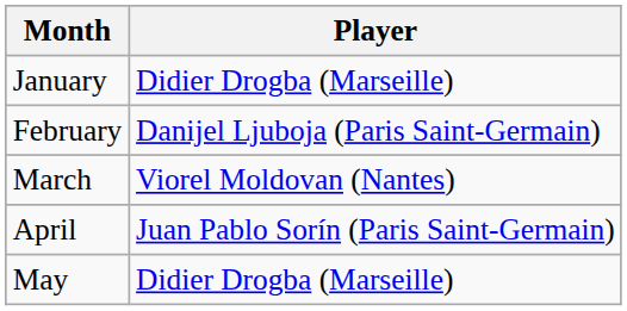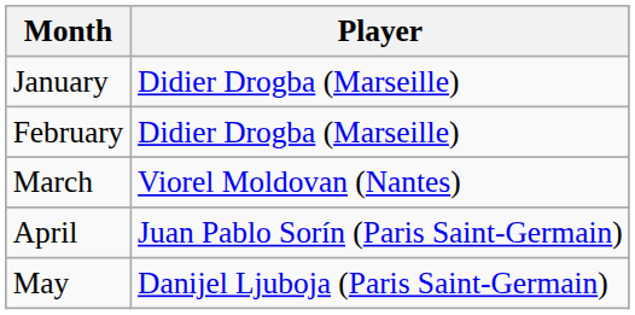February | Player: Danijel Ljuboja (Paris Saint-Germain) -> Didier Drogba (Marseille)
May | Player: Didier Drogba (Marseille) -> Danijel Ljuboja (Paris Saint-Germain)
